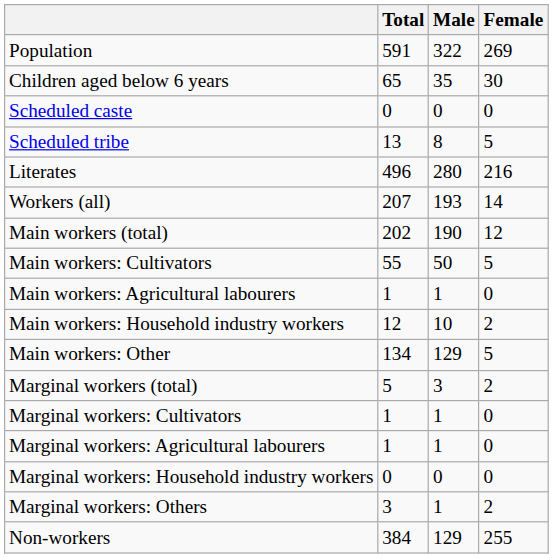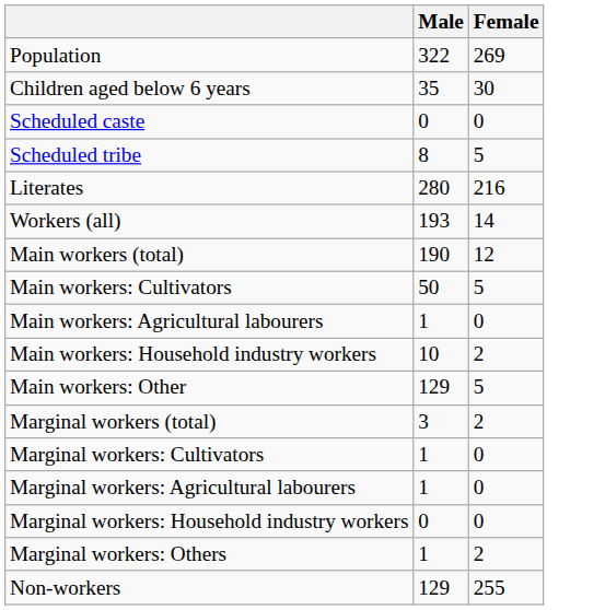- column: Total | 591 | 65 | 0 | 13 | 496 | 207 | 202 | 55 | 1 | 12 | 134 | 5 | 1 | 1 | 0 | 3 | 384
